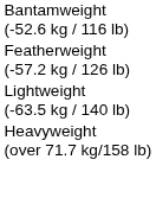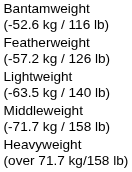+ row: Middleweight (-71.7 kg / 158 lb)
